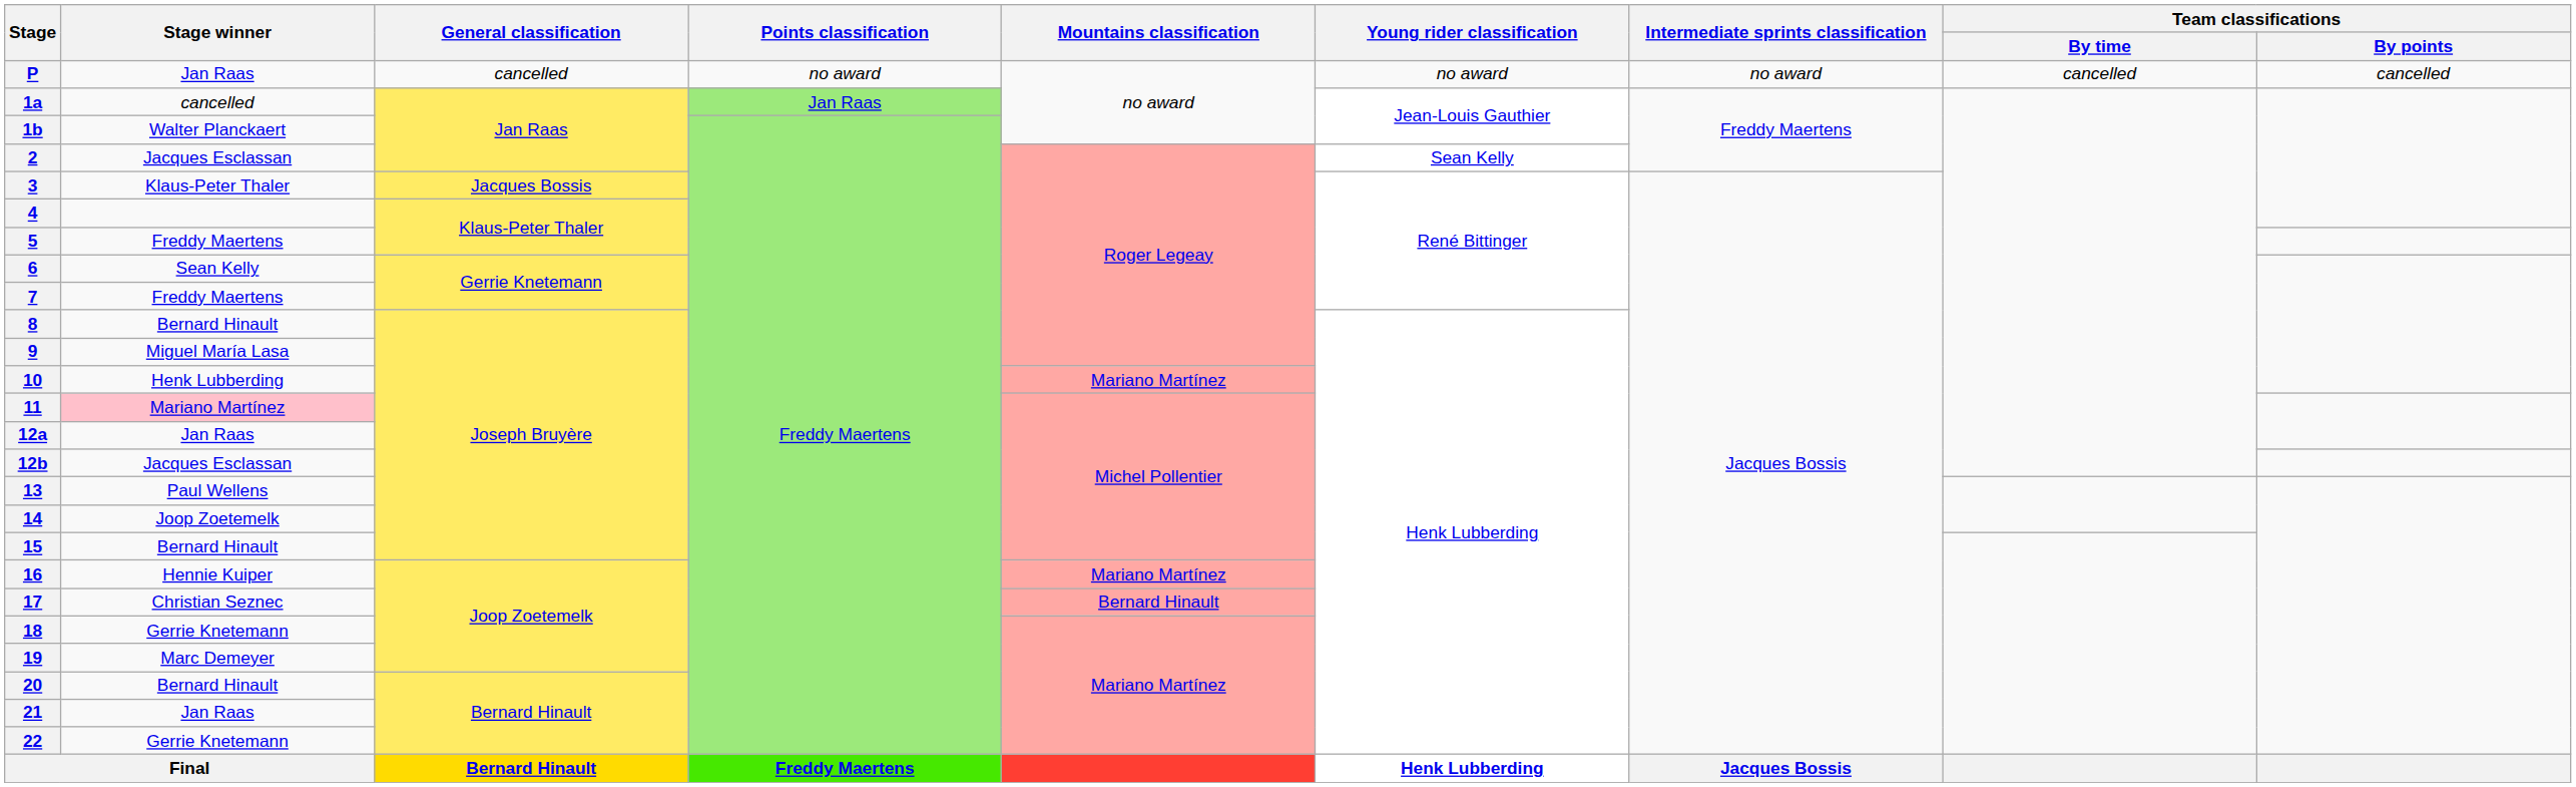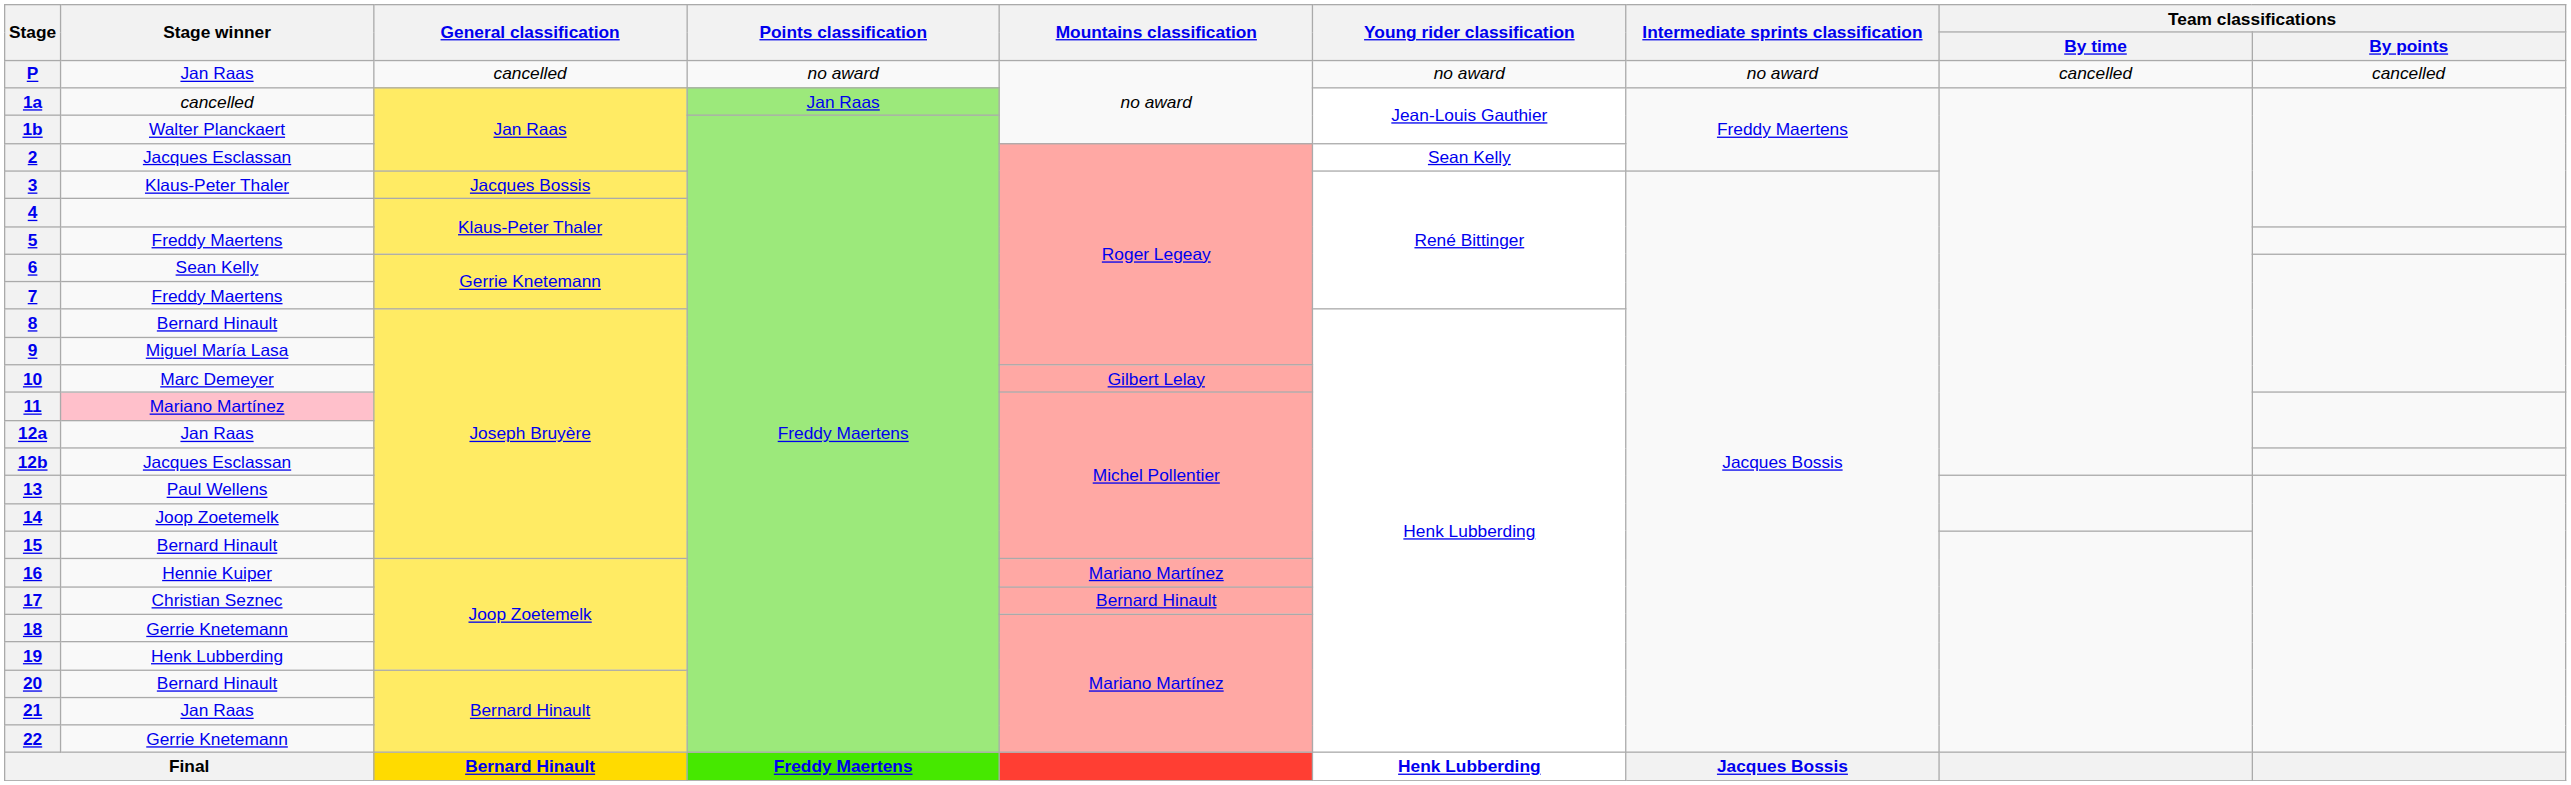10 | Stage winner: Henk Lubberding -> Marc Demeyer
10 | Mountains classification: Mariano Martínez -> Gilbert Lelay
19 | Stage winner: Marc Demeyer -> Henk Lubberding
